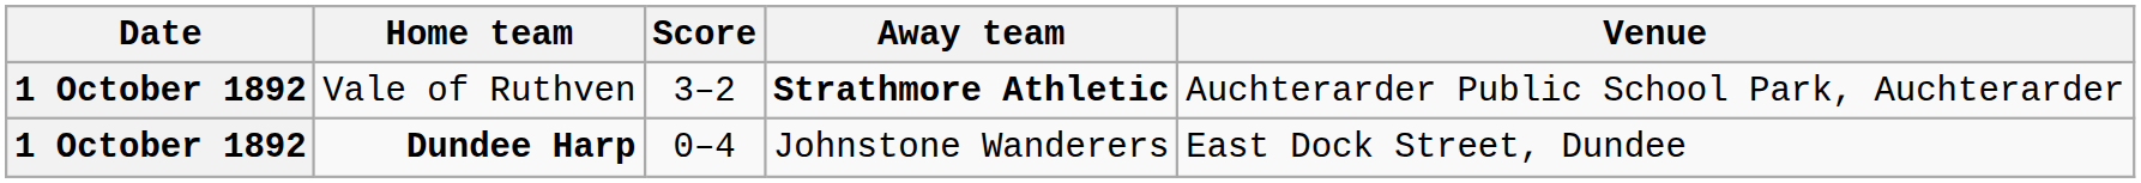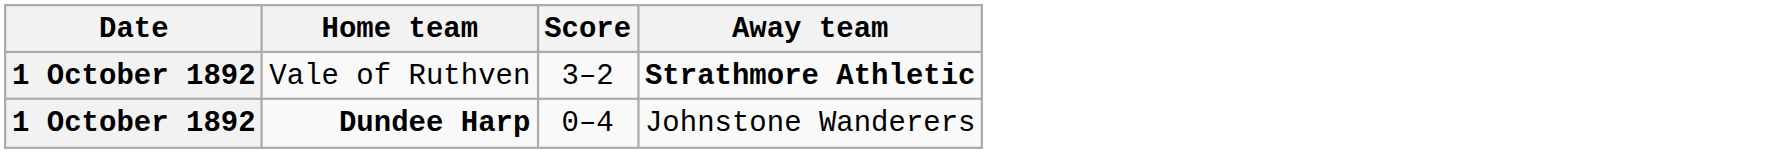- column: Venue | Auchterarder Public School Park, Auchterarder | East Dock Street, Dundee
